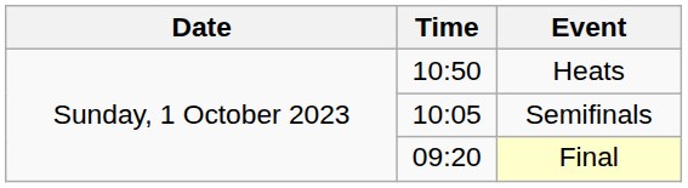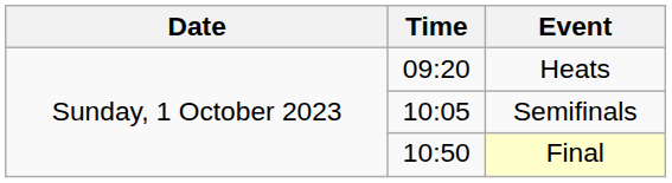Heats | Time: 10:50 -> 09:20
Final | Time: 09:20 -> 10:50
